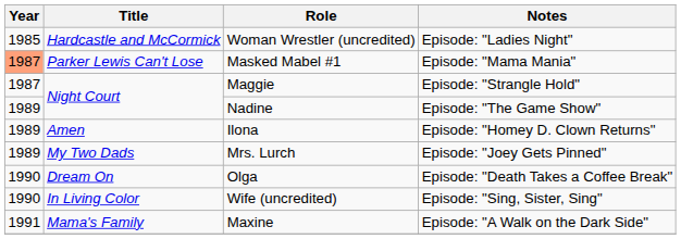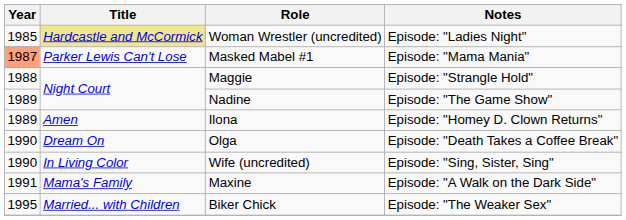Woman Wrestler (uncredited) | Title: no background -> khaki background
Maggie | Year: 1987 -> 1988
- row: 1989 | My Two Dads | Mrs. Lurch | Episode: "Joey Gets Pinned"
+ row: 1995 | Married... with Children | Biker Chick | Episode: "The Weaker Sex"
